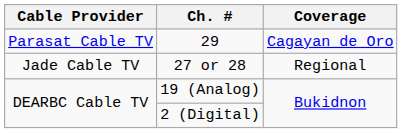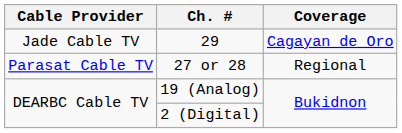29 | Cable Provider: Parasat Cable TV -> Jade Cable TV
27 or 28 | Cable Provider: Jade Cable TV -> Parasat Cable TV
